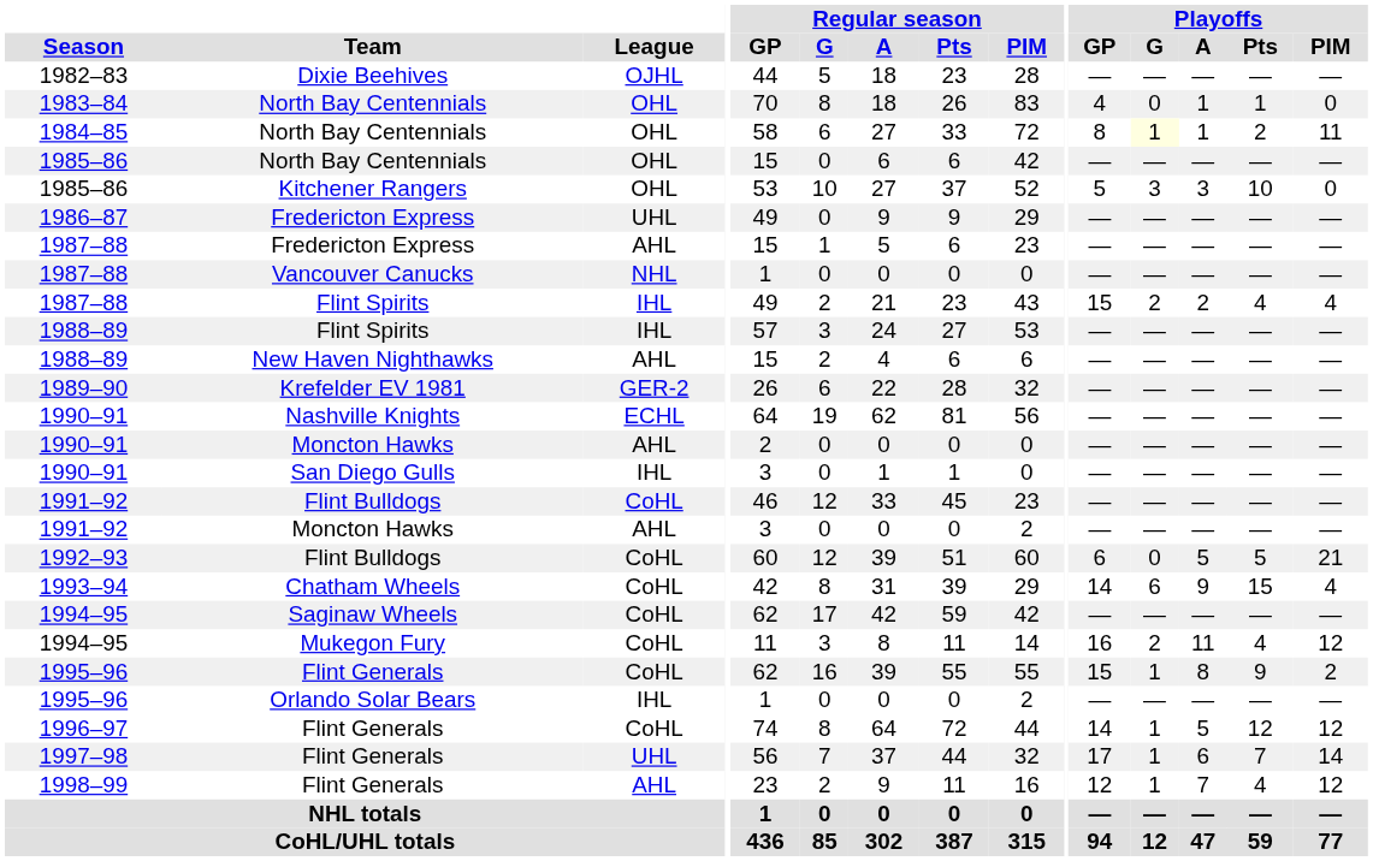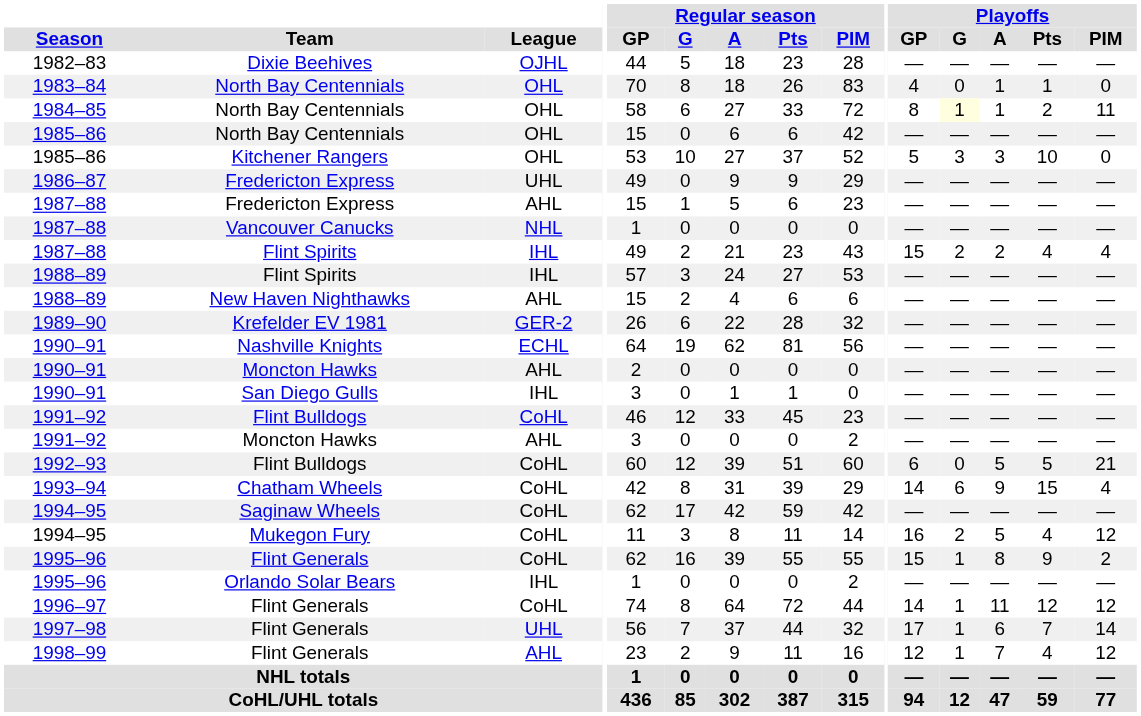1994–95 / Mukegon Fury | Playoffs / A: 11 -> 5
1996–97 | Playoffs / A: 5 -> 11
